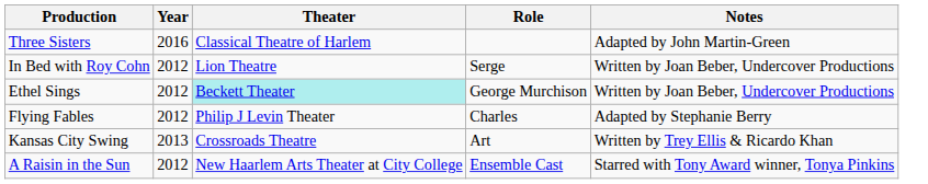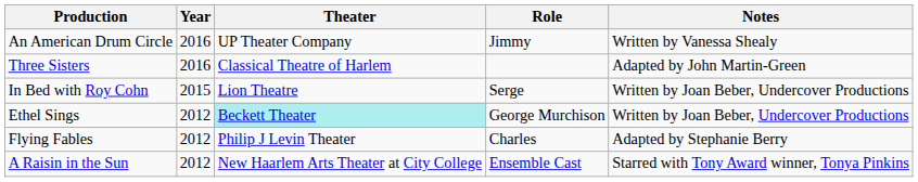+ row: An American Drum Circle | 2016 | UP Theater Company | Jimmy | Written by Vanessa Shealy
In Bed with Roy Cohn | Year: 2012 -> 2015
- row: Kansas City Swing | 2013 | Crossroads Theatre | Art | Written by Trey Ellis & Ricardo Khan
